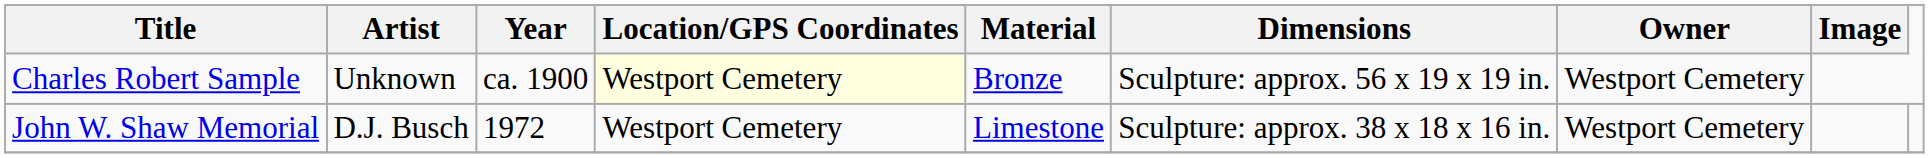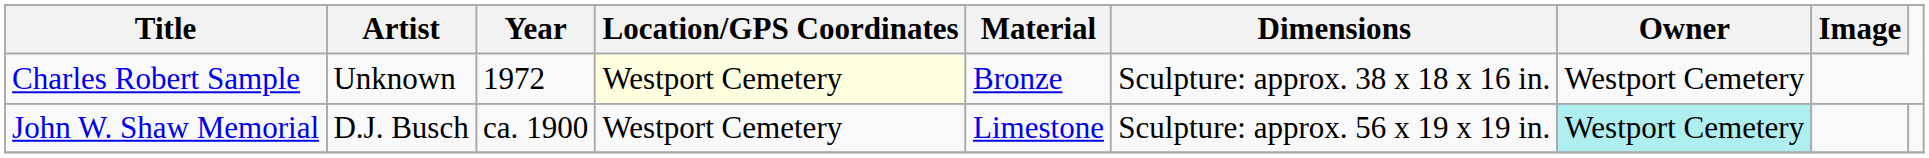Charles Robert Sample | Year: ca. 1900 -> 1972
Charles Robert Sample | Dimensions: Sculpture: approx. 56 x 19 x 19 in. -> Sculpture: approx. 38 x 18 x 16 in.
John W. Shaw Memorial | Year: 1972 -> ca. 1900
John W. Shaw Memorial | Dimensions: Sculpture: approx. 38 x 18 x 16 in. -> Sculpture: approx. 56 x 19 x 19 in.
John W. Shaw Memorial | Owner: no background -> paleturquoise background
